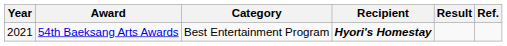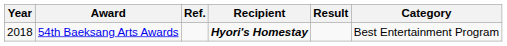columns swapped: Category <-> Ref.
54th Baeksang Arts Awards | Year: 2021 -> 2018
